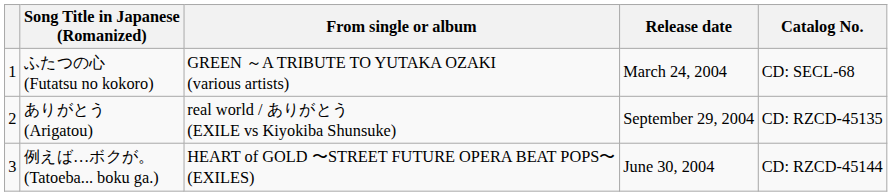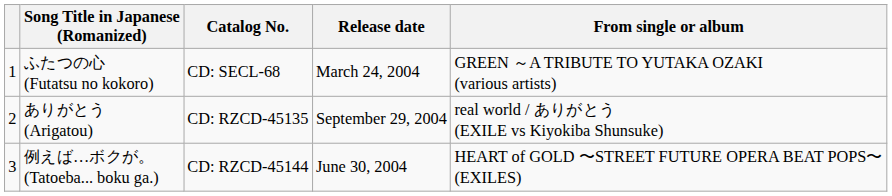columns swapped: From single or album <-> Catalog No.
